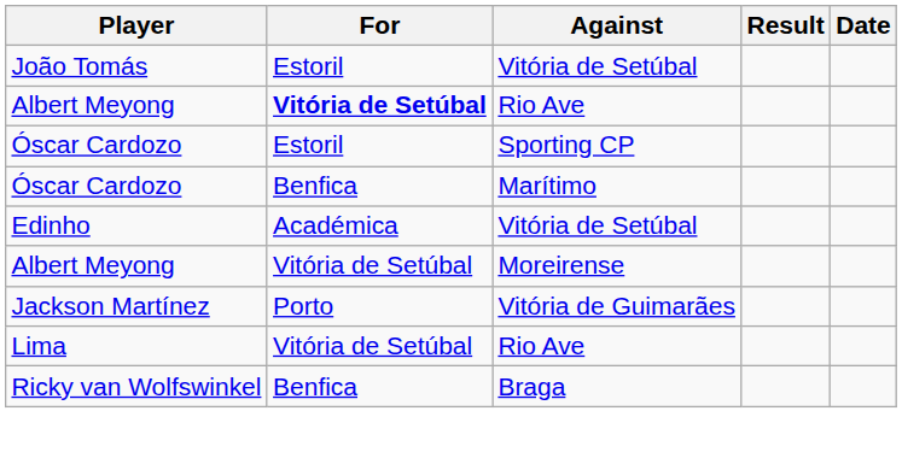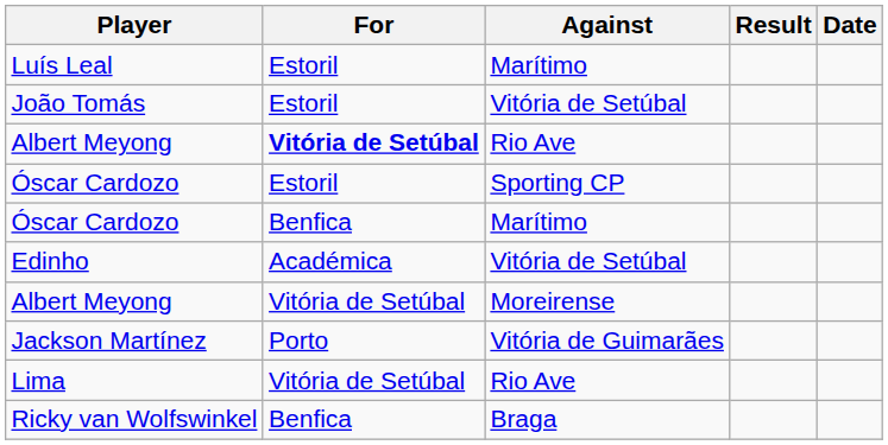+ row: Luís Leal | Estoril | Marítimo
